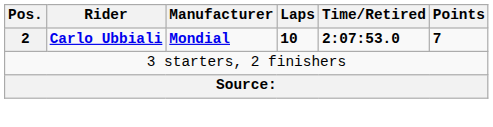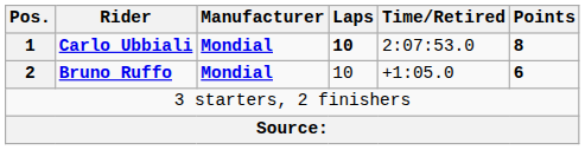Carlo Ubbiali | Pos.: 2 -> 1
Carlo Ubbiali | Time/Retired: bold -> normal
Carlo Ubbiali | Points: 7 -> 8
+ row: 2 | Bruno Ruffo | Mondial | 10 | +1:05.0 | 6
